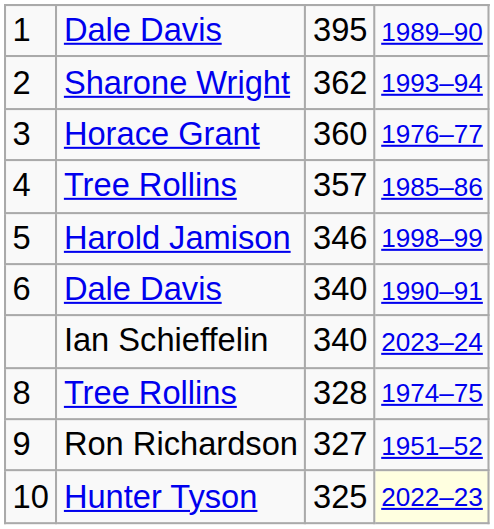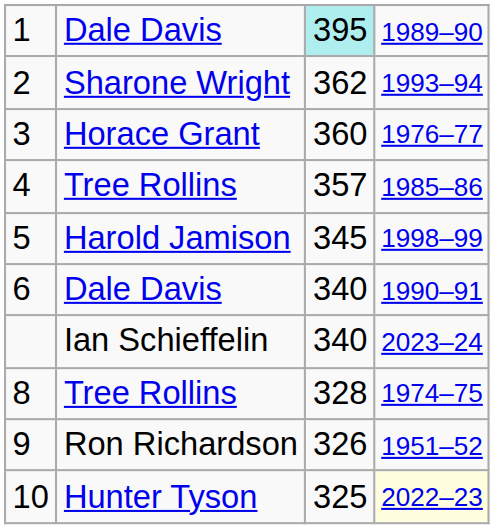1 | column 3: no background -> paleturquoise background
5 | column 3: 346 -> 345
9 | column 3: 327 -> 326
